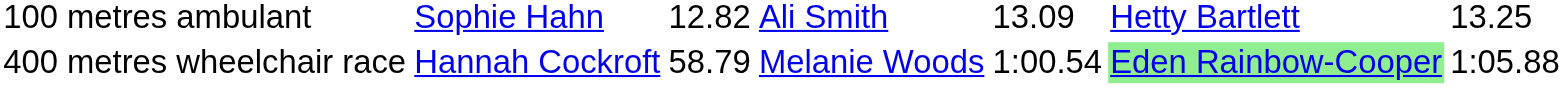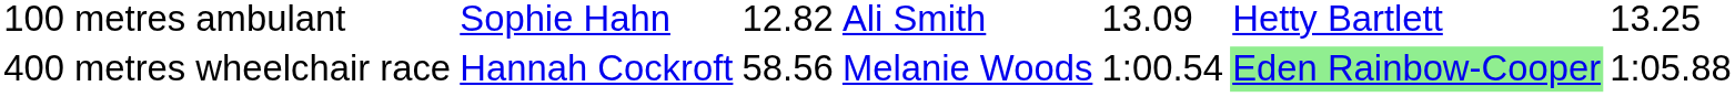400 metres wheelchair race | column 3: 58.79 -> 58.56
